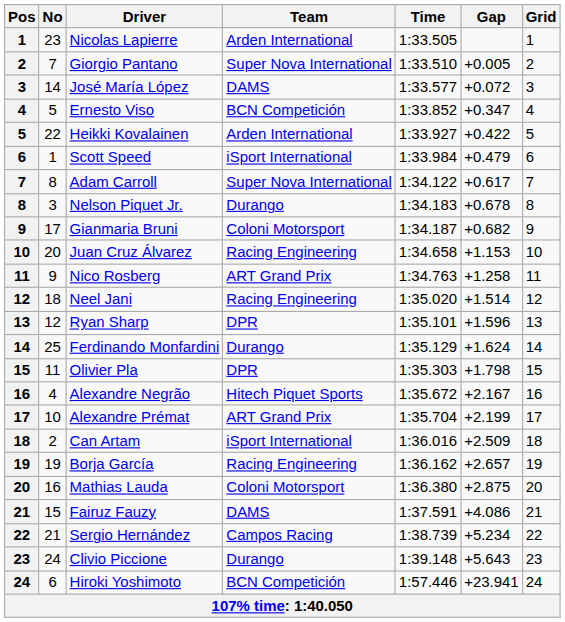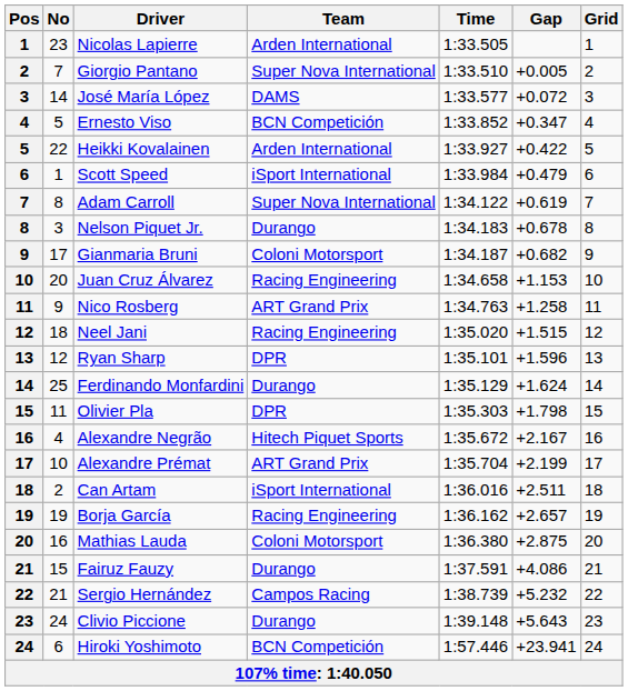Adam Carroll | Gap: +0.617 -> +0.619
Neel Jani | Gap: +1.514 -> +1.515
Can Artam | Gap: +2.509 -> +2.511
Fairuz Fauzy | Team: DAMS -> Durango
Sergio Hernández | Gap: +5.234 -> +5.232
